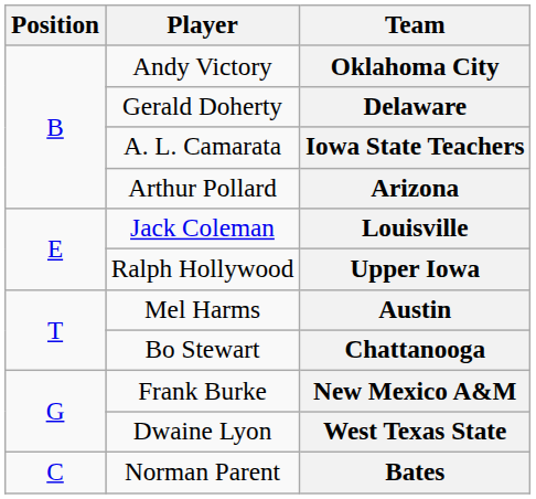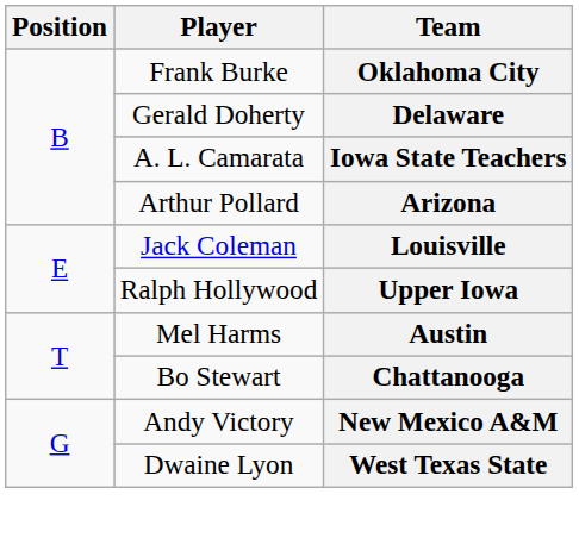Oklahoma City | Player: Andy Victory -> Frank Burke
New Mexico A&M | Player: Frank Burke -> Andy Victory
- row: C | Norman Parent | Bates
